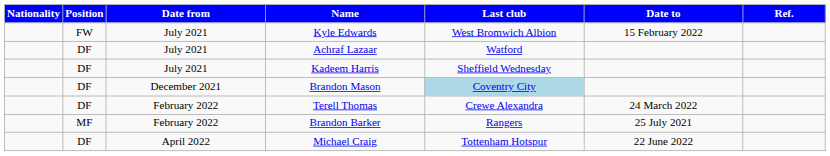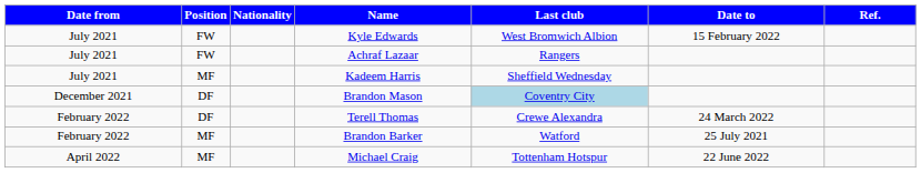columns swapped: Date from <-> Nationality
Achraf Lazaar | Position: DF -> FW
Achraf Lazaar | Last club: Watford -> Rangers
Kadeem Harris | Position: DF -> MF
Brandon Barker | Last club: Rangers -> Watford
Michael Craig | Position: DF -> MF
